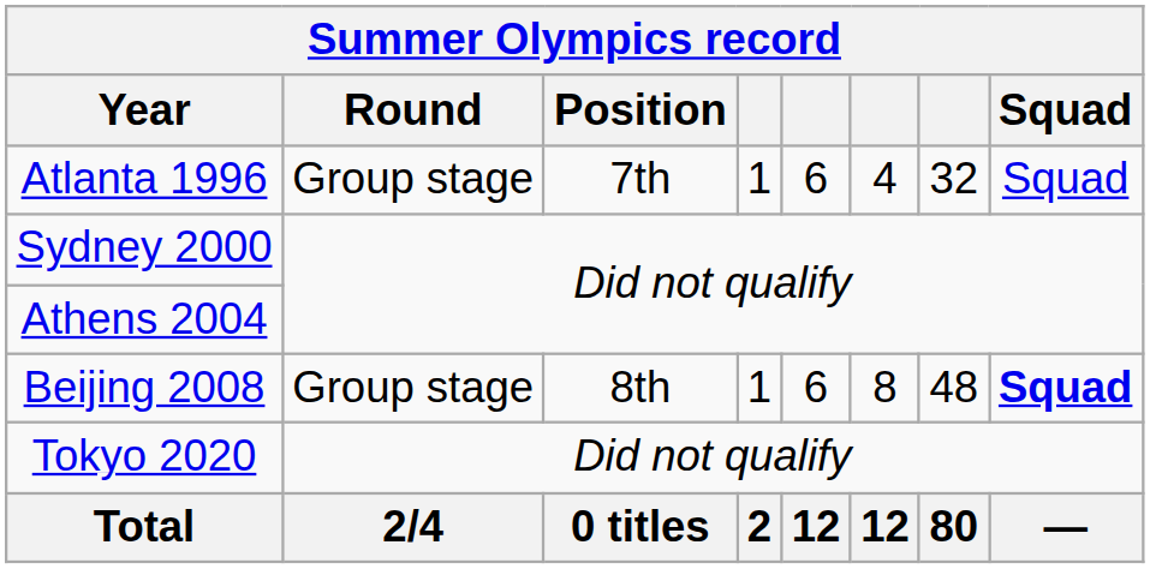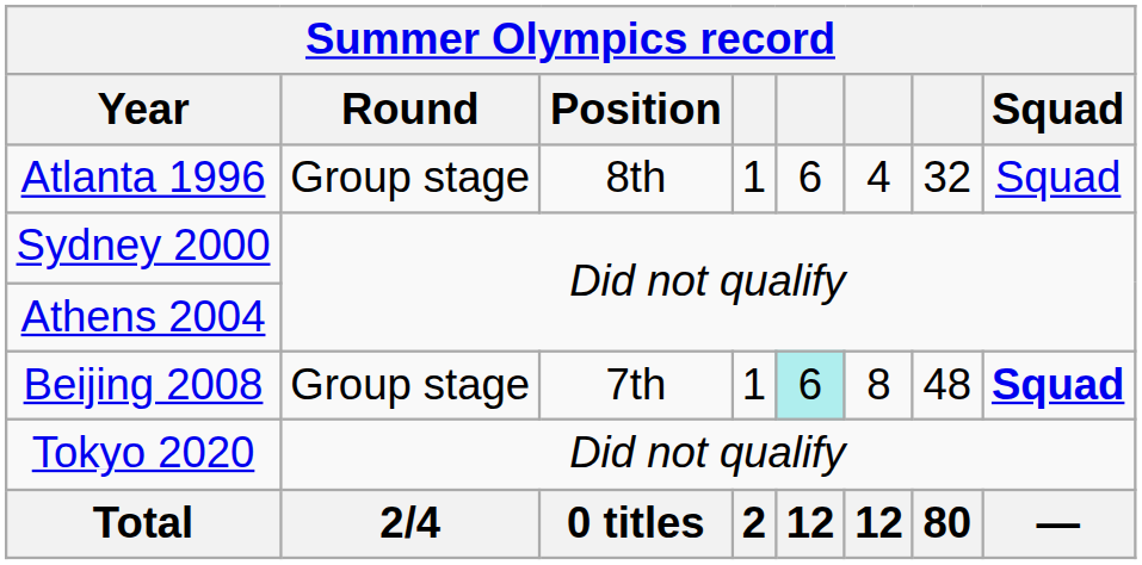Atlanta 1996 | Position: 7th -> 8th
Beijing 2008 | Position: 8th -> 7th
Beijing 2008 | column 5: no background -> paleturquoise background
